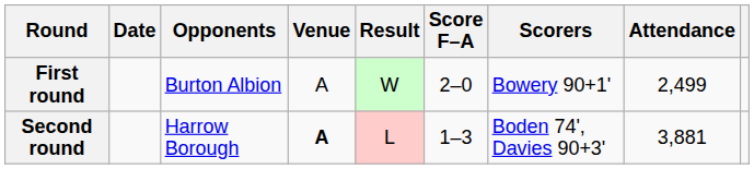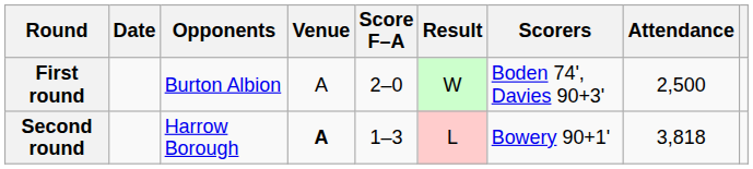columns swapped: Result <-> Score F–A
First round | Scorers: Bowery 90+1' -> Boden 74', Davies 90+3'
First round | Attendance: 2,499 -> 2,500
Second round | Scorers: Boden 74', Davies 90+3' -> Bowery 90+1'
Second round | Attendance: 3,881 -> 3,818
